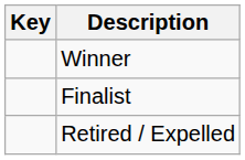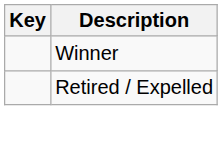- row: Finalist
